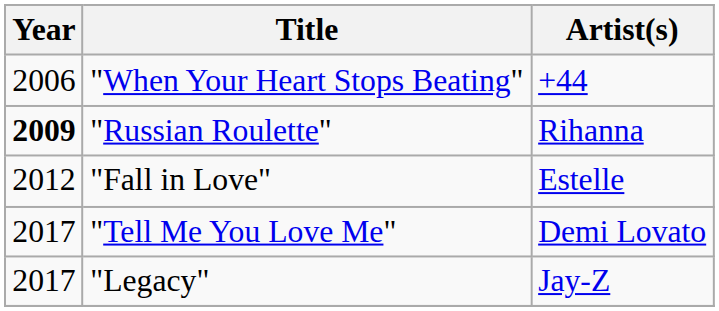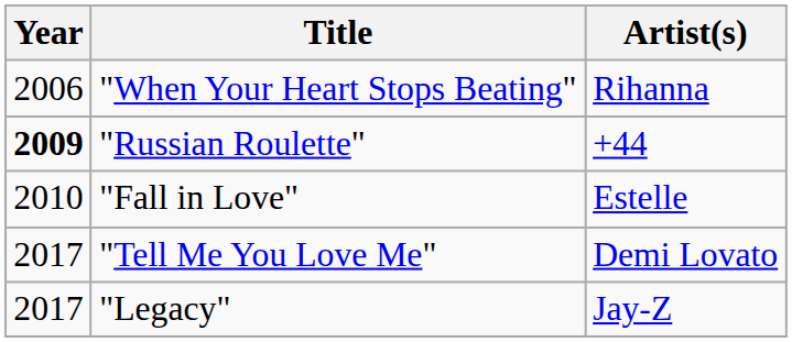"When Your Heart Stops Beating" | Artist(s): +44 -> Rihanna
"Russian Roulette" | Artist(s): Rihanna -> +44
"Fall in Love" | Year: 2012 -> 2010
